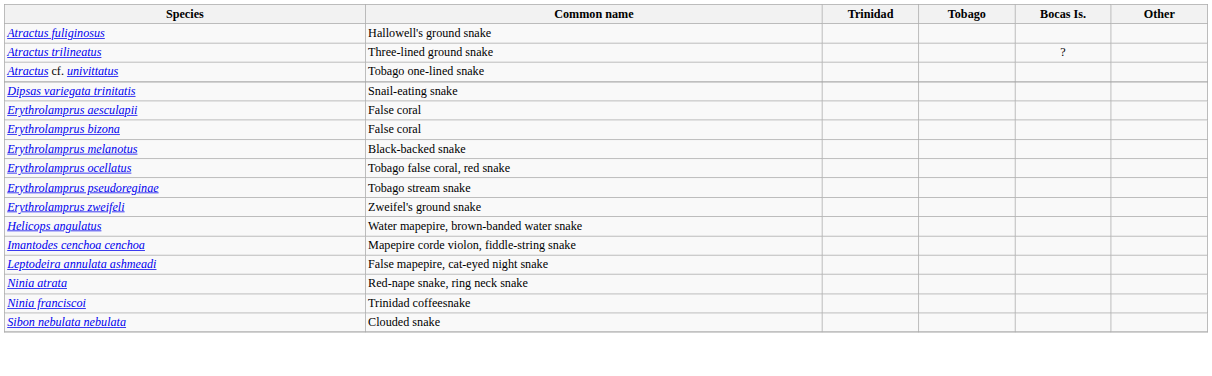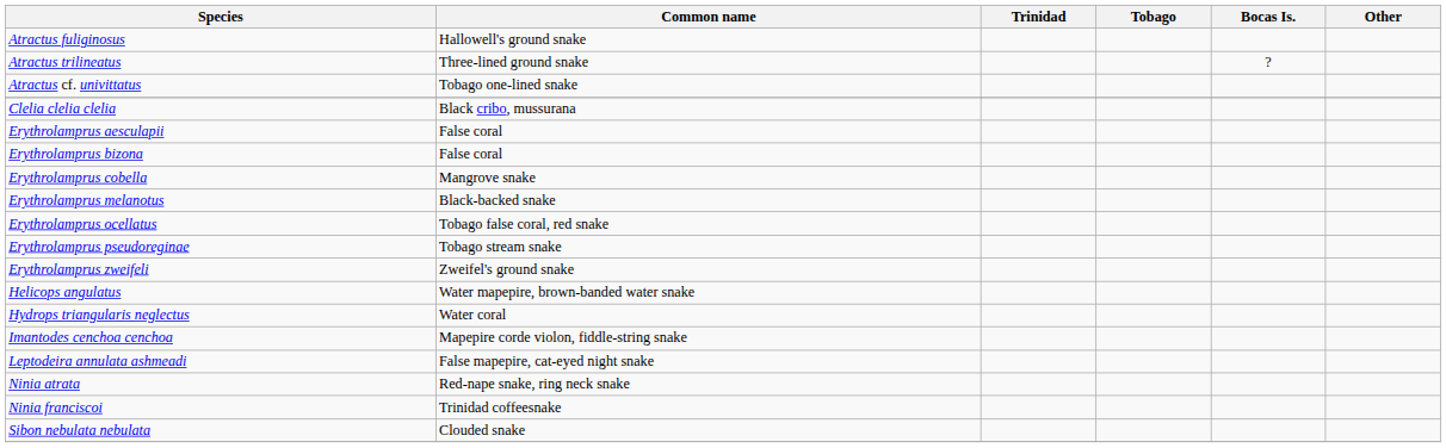+ row: Clelia clelia clelia | Black cribo, mussurana
- row: Dipsas variegata trinitatis | Snail-eating snake
+ row: Erythrolamprus cobella | Mangrove snake
+ row: Hydrops triangularis neglectus | Water coral
